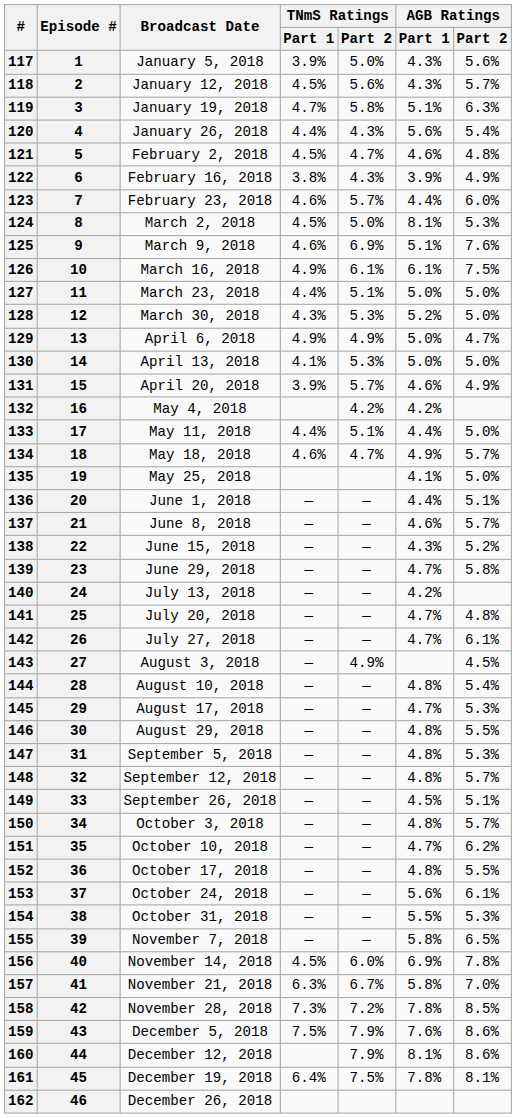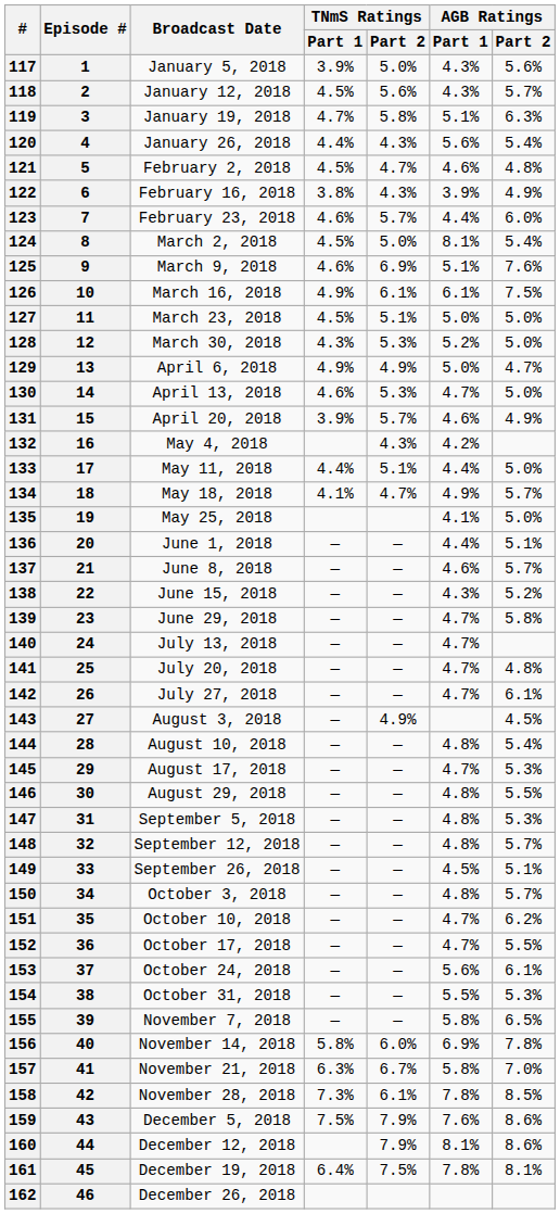124 | AGB Ratings / Part 2: 5.3% -> 5.4%
127 | TNmS Ratings / Part 1: 4.4% -> 4.5%
130 | TNmS Ratings / Part 1: 4.1% -> 4.6%
130 | AGB Ratings / Part 1: 5.0% -> 4.7%
132 | TNmS Ratings / Part 2: 4.2% -> 4.3%
134 | TNmS Ratings / Part 1: 4.6% -> 4.1%
140 | AGB Ratings / Part 1: 4.2% -> 4.7%
152 | AGB Ratings / Part 1: 4.8% -> 4.7%
156 | TNmS Ratings / Part 1: 4.5% -> 5.8%
158 | TNmS Ratings / Part 2: 7.2% -> 6.1%
